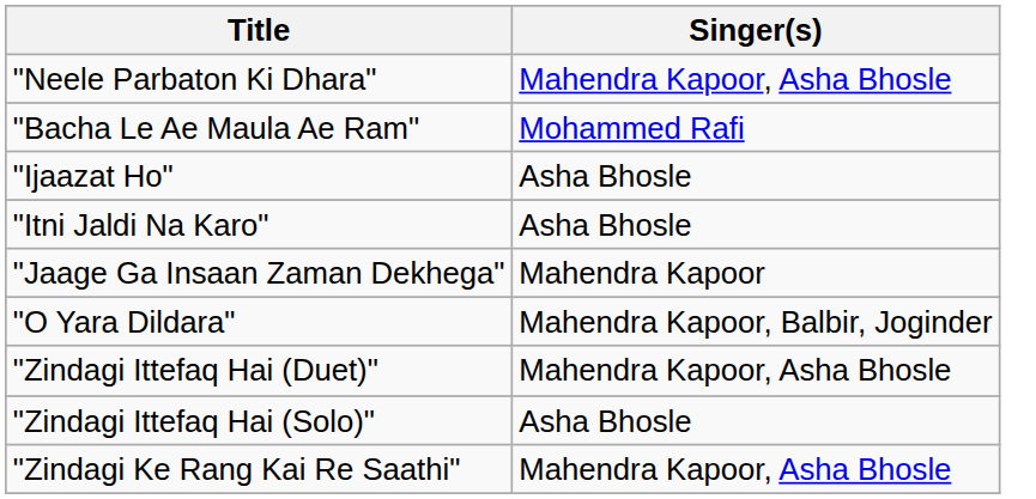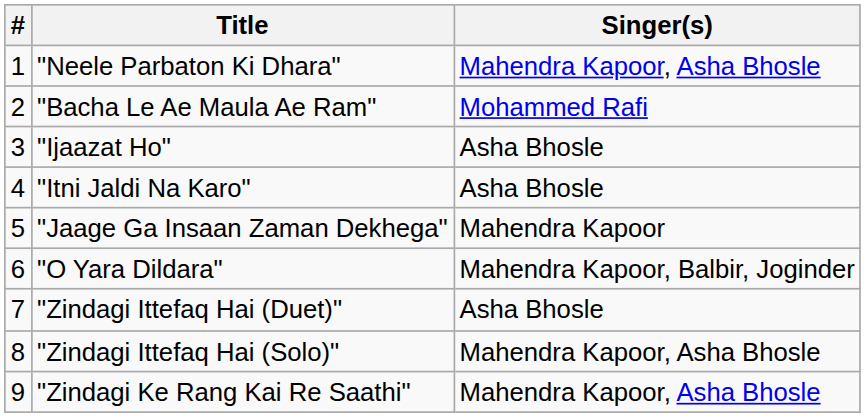+ column: # | 1 | 2 | 3 | 4 | 5 | 6 | 7 | 8 | 9
"Zindagi Ittefaq Hai (Duet)" | Singer(s): Mahendra Kapoor, Asha Bhosle -> Asha Bhosle
"Zindagi Ittefaq Hai (Solo)" | Singer(s): Asha Bhosle -> Mahendra Kapoor, Asha Bhosle
